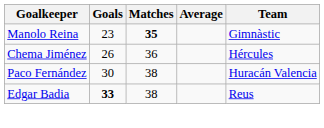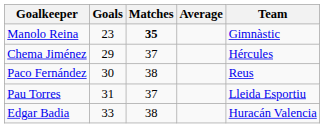Chema Jiménez | Goals: 26 -> 29
Chema Jiménez | Matches: 36 -> 37
Paco Fernández | Team: Huracán Valencia -> Reus
+ row: Pau Torres | 31 | 37 | Lleida Esportiu
Edgar Badia | Goals: bold -> normal
Edgar Badia | Team: Reus -> Huracán Valencia
